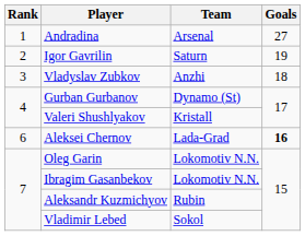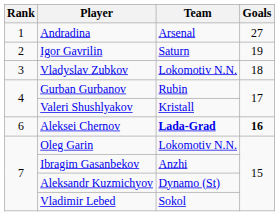Vladyslav Zubkov | Team: Anzhi -> Lokomotiv N.N.
Gurban Gurbanov | Team: Dynamo (St) -> Rubin
Aleksei Chernov | Team: normal -> bold
Ibragim Gasanbekov | Team: Lokomotiv N.N. -> Anzhi
Aleksandr Kuzmichyov | Team: Rubin -> Dynamo (St)
